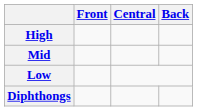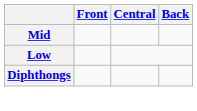- row: High
